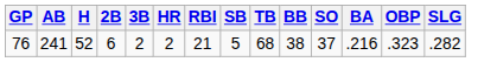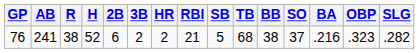+ column: R | 38
